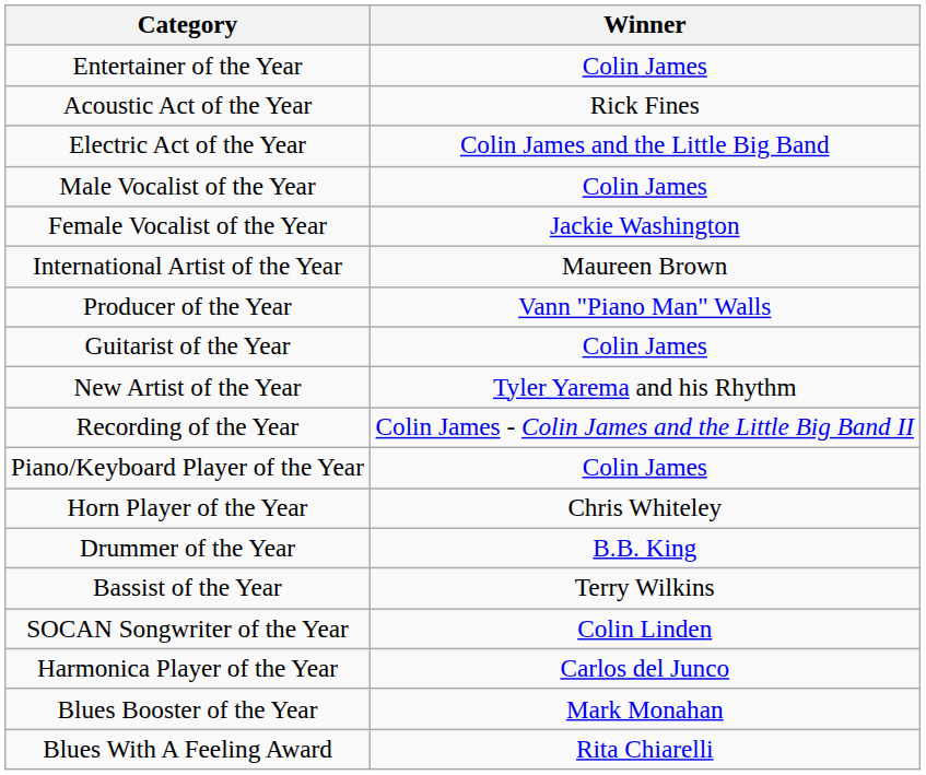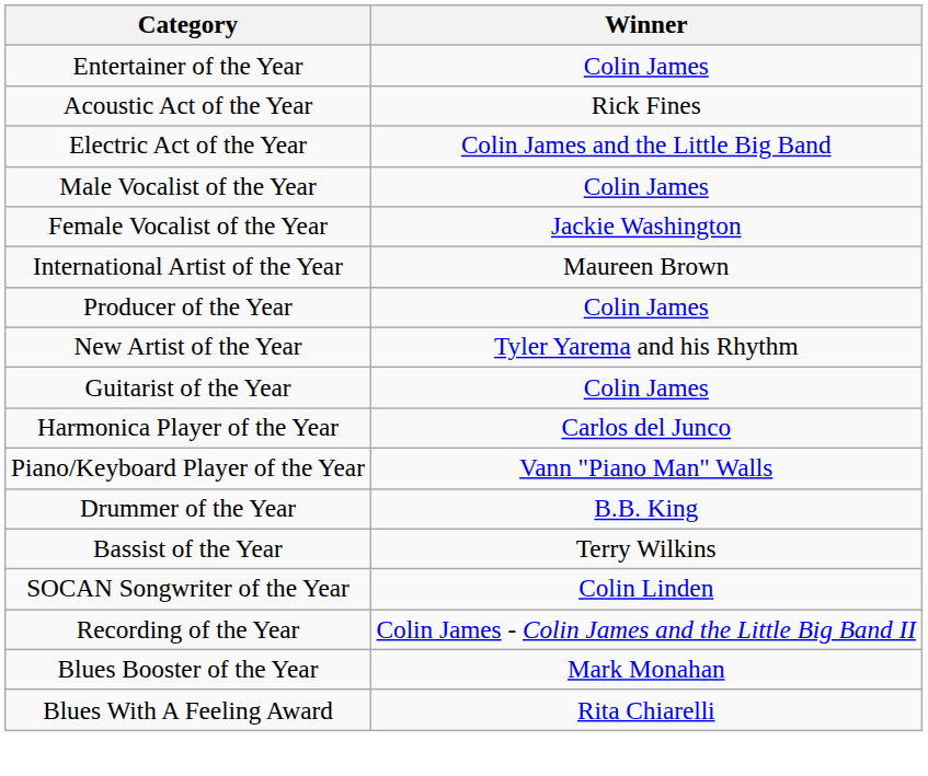Producer of the Year | Winner: Vann "Piano Man" Walls -> Colin James
rows swapped: New Artist of the Year <-> Guitarist of the Year
rows swapped: Harmonica Player of the Year <-> Recording of the Year
Piano/Keyboard Player of the Year | Winner: Colin James -> Vann "Piano Man" Walls
- row: Horn Player of the Year | Chris Whiteley
